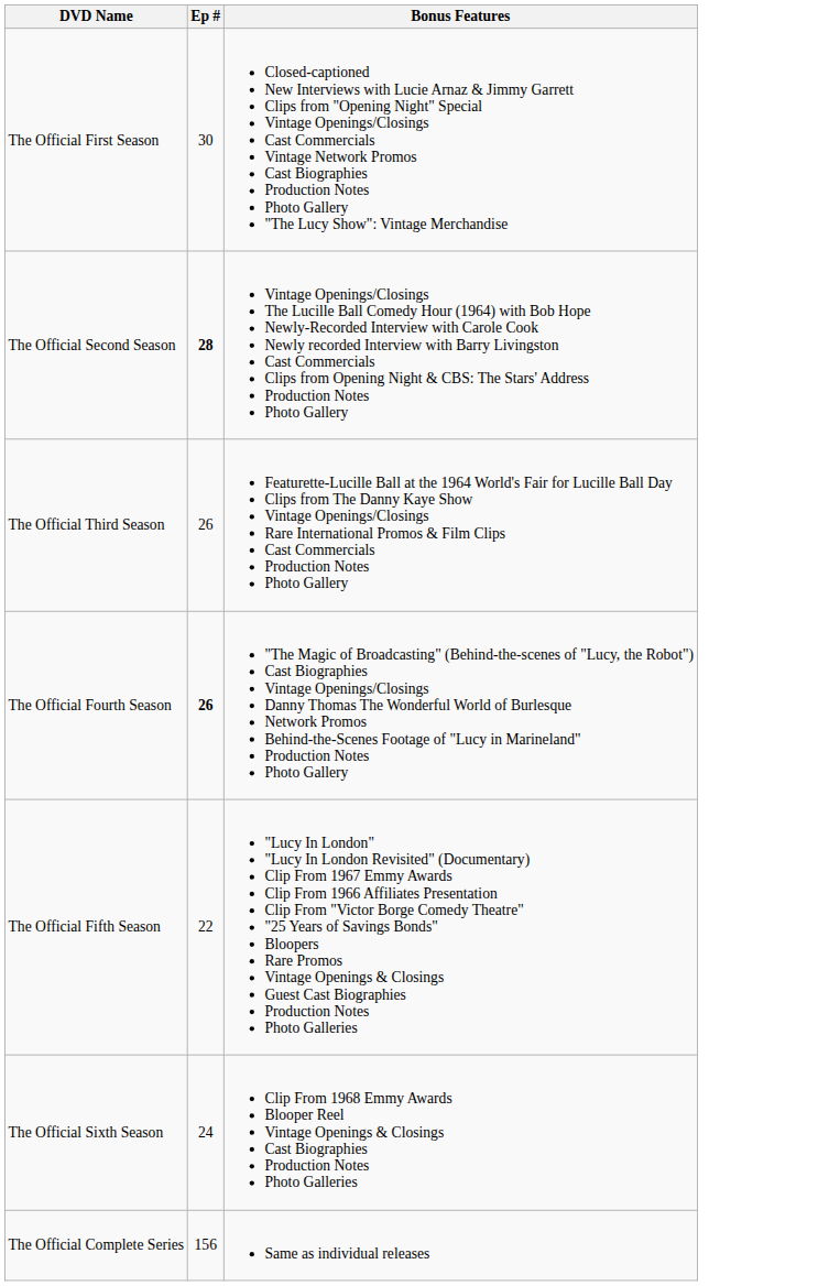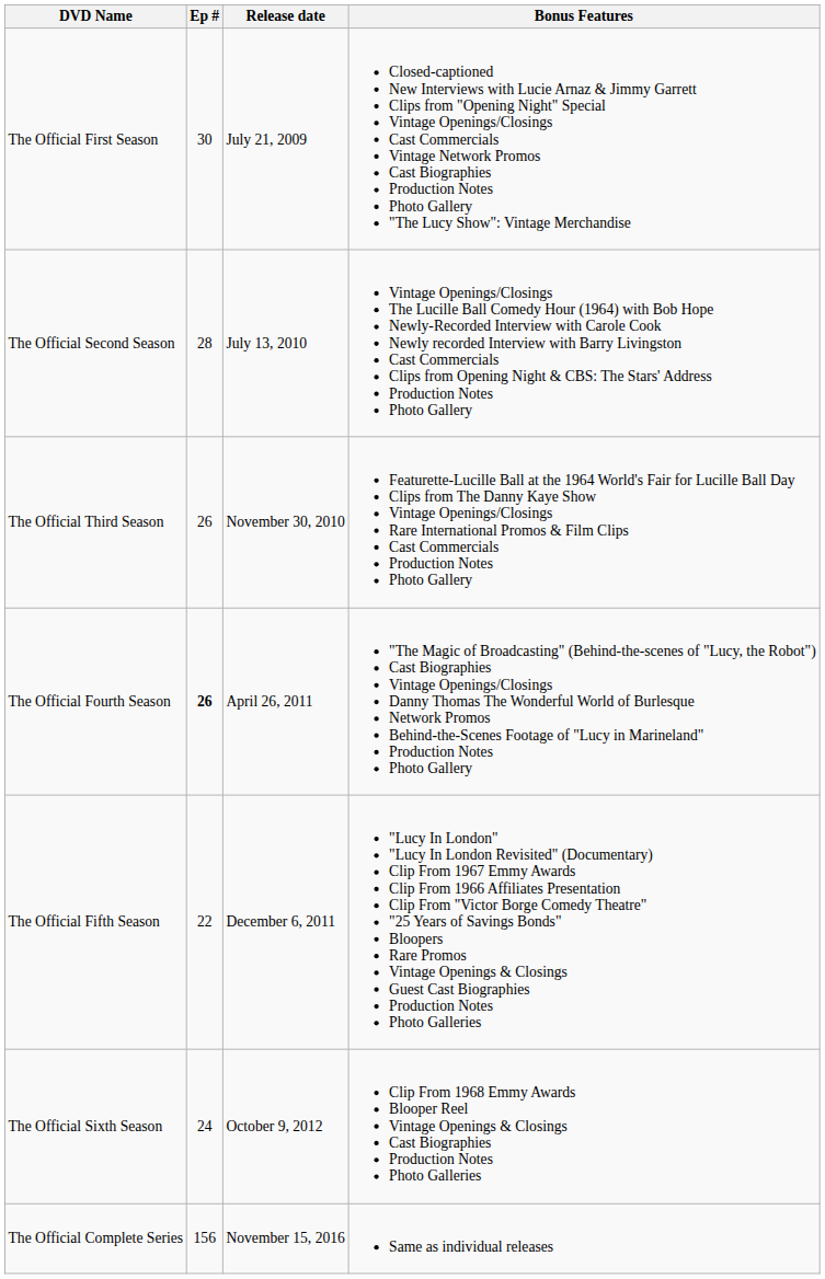+ column: Release date | July 21, 2009 | July 13, 2010 | November 30, 2010 | April 26, 2011 | December 6, 2011 | October 9, 2012 | November 15, 2016
The Official Second Season | Ep #: bold -> normal
